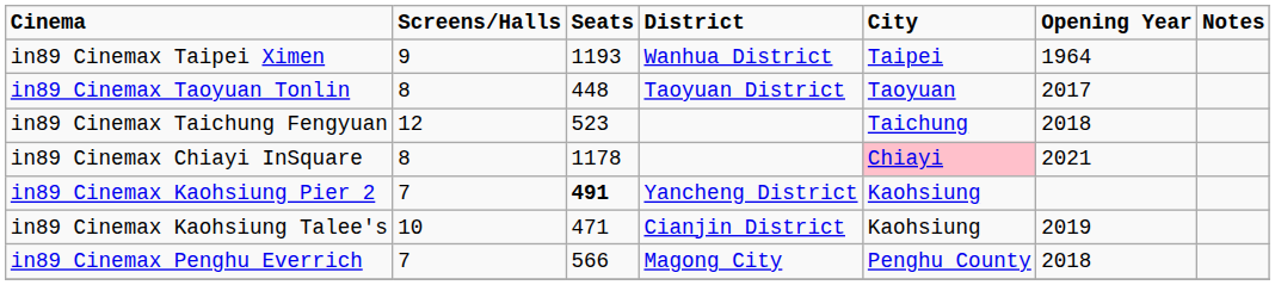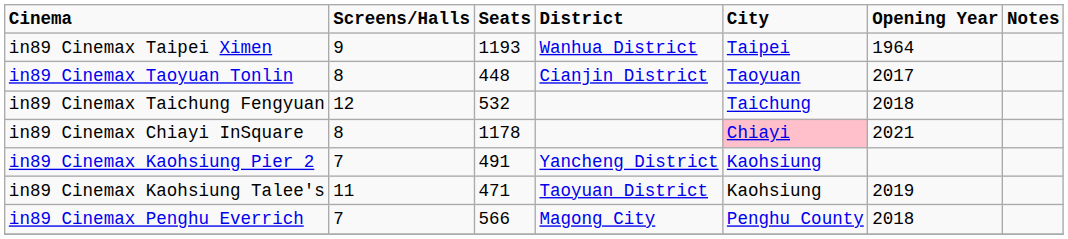in89 Cinemax Taoyuan Tonlin | District: Taoyuan District -> Cianjin District
in89 Cinemax Taichung Fengyuan | Seats: 523 -> 532
in89 Cinemax Kaohsiung Pier 2 | Seats: bold -> normal
in89 Cinemax Kaohsiung Talee's | Screens/Halls: 10 -> 11
in89 Cinemax Kaohsiung Talee's | District: Cianjin District -> Taoyuan District
